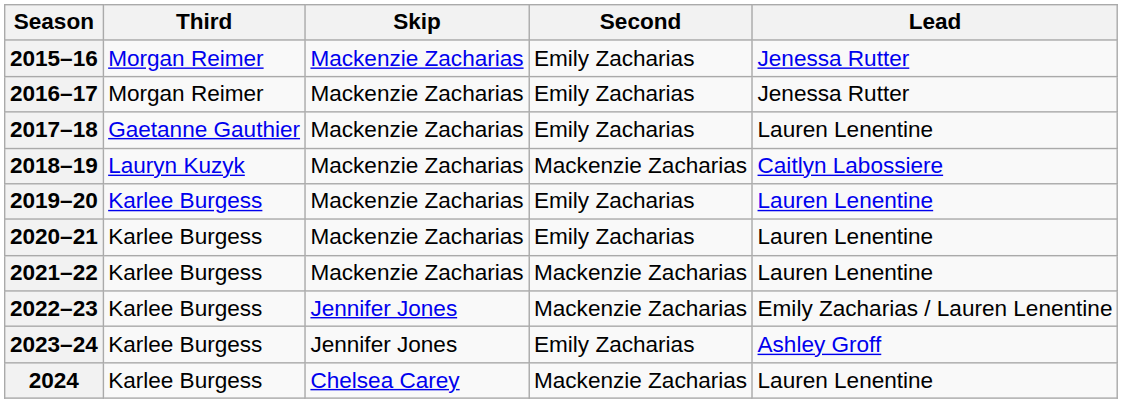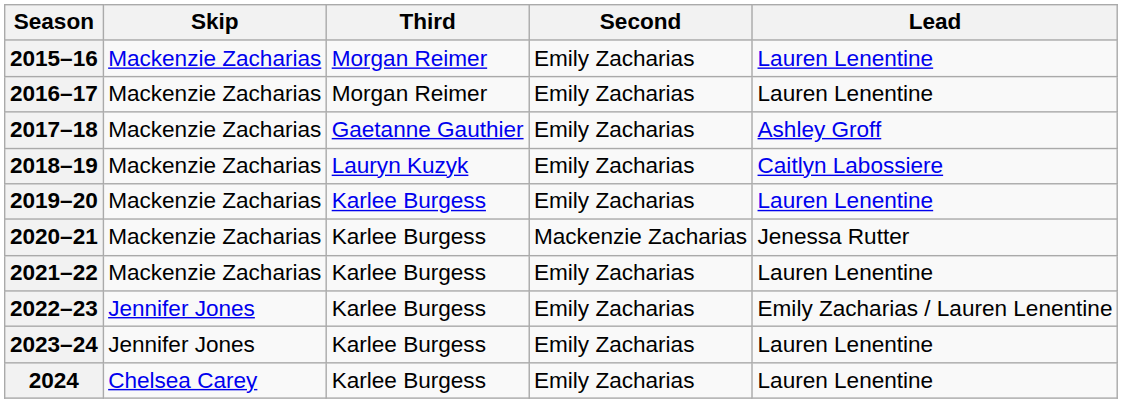columns swapped: Skip <-> Third
2015–16 | Lead: Jenessa Rutter -> Lauren Lenentine
2016–17 | Lead: Jenessa Rutter -> Lauren Lenentine
2017–18 | Lead: Lauren Lenentine -> Ashley Groff
2018–19 | Second: Mackenzie Zacharias -> Emily Zacharias
2020–21 | Second: Emily Zacharias -> Mackenzie Zacharias
2020–21 | Lead: Lauren Lenentine -> Jenessa Rutter
2021–22 | Second: Mackenzie Zacharias -> Emily Zacharias
2022–23 | Second: Mackenzie Zacharias -> Emily Zacharias
2023–24 | Lead: Ashley Groff -> Lauren Lenentine
2024 | Second: Mackenzie Zacharias -> Emily Zacharias
